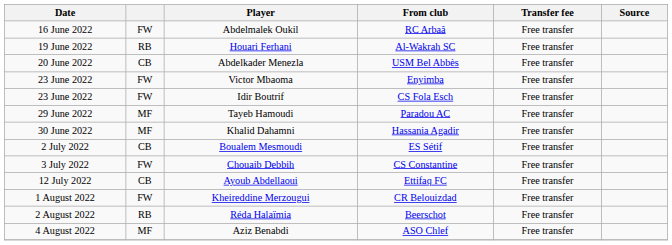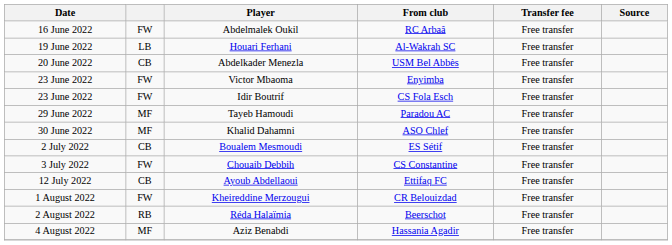Houari Ferhani | column 2: RB -> LB
Khalid Dahamni | From club: Hassania Agadir -> ASO Chlef
Aziz Benabdi | From club: ASO Chlef -> Hassania Agadir
